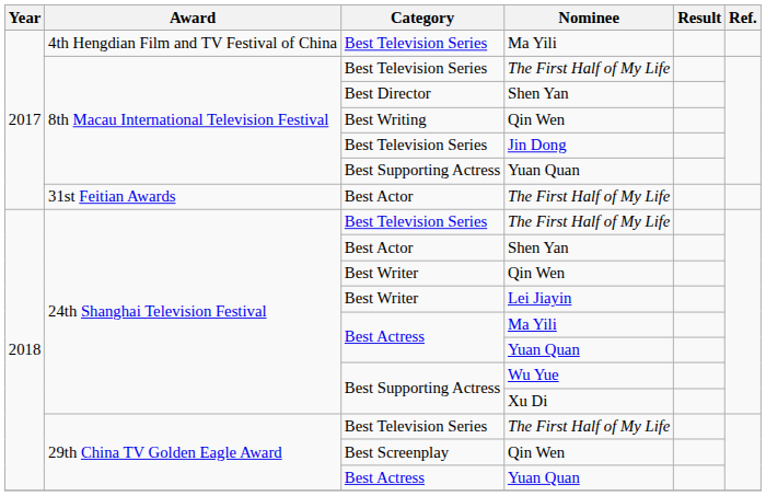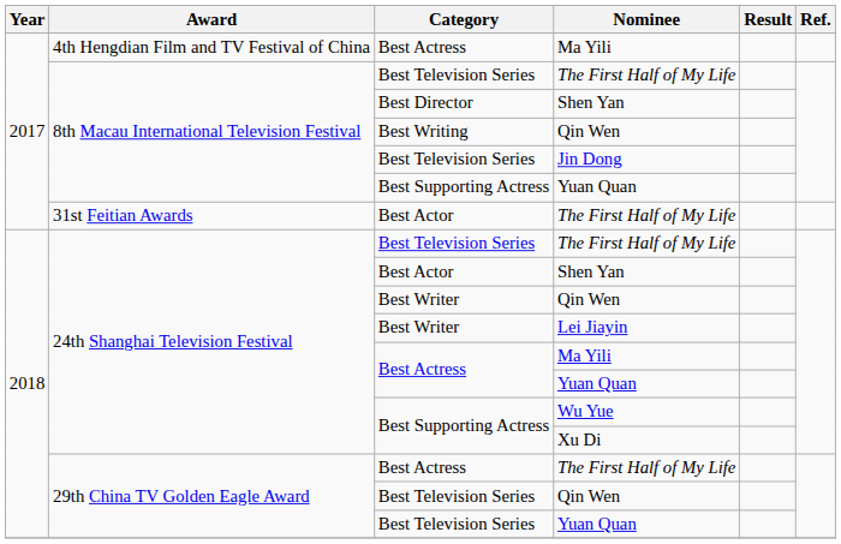4th Hengdian Film and TV Festival of China / Ma Yili | Category: Best Television Series -> Best Actress
29th China TV Golden Eagle Award / The First Half of My Life | Category: Best Television Series -> Best Actress
29th China TV Golden Eagle Award / Qin Wen | Category: Best Screenplay -> Best Television Series
29th China TV Golden Eagle Award / Yuan Quan | Category: Best Actress -> Best Television Series
